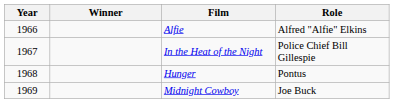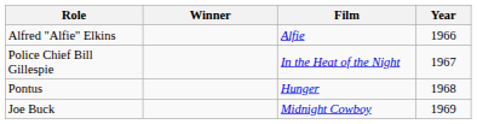columns swapped: Year <-> Role
